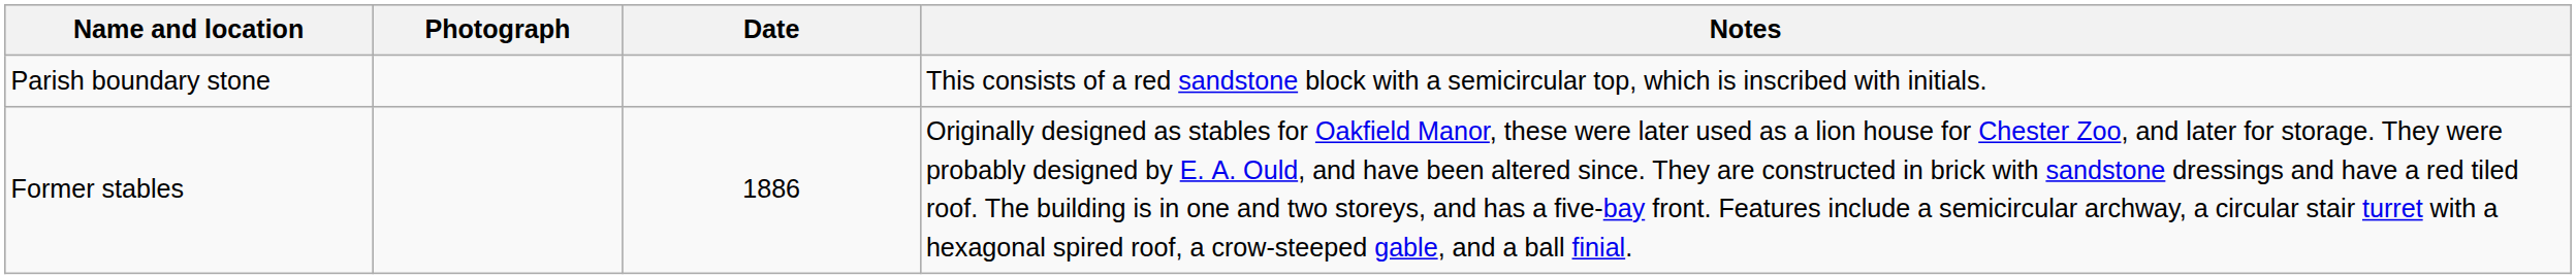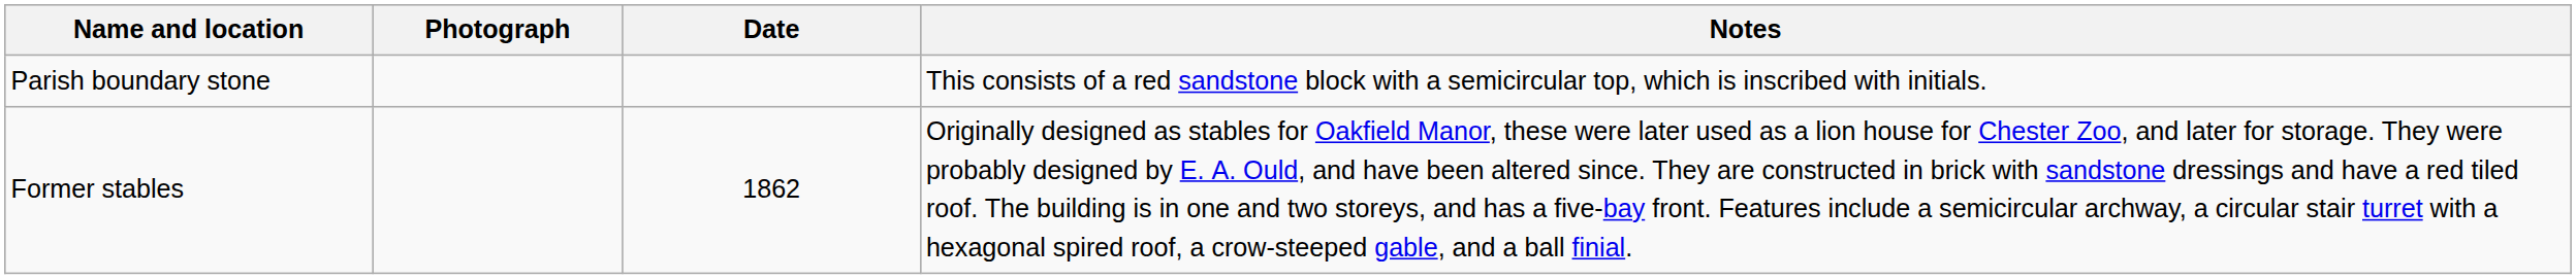Former stables | Date: 1886 -> 1862
